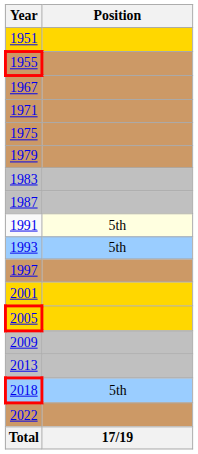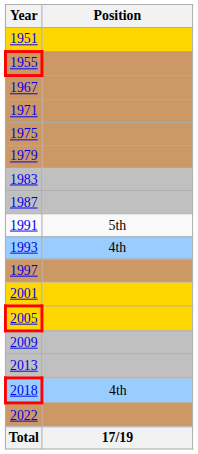1991 | Position: lightyellow background -> no background
1993 | Position: 5th -> 4th
2018 | Position: 5th -> 4th
